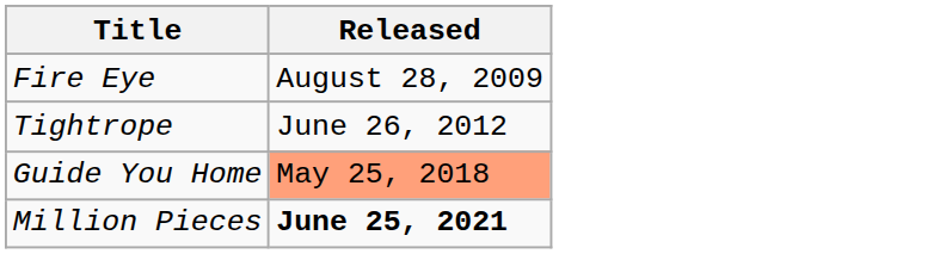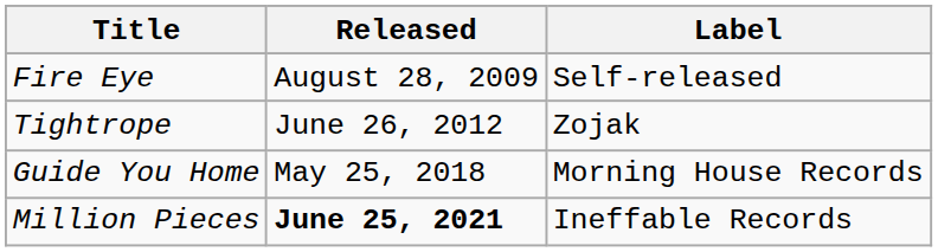+ column: Label | Self-released | Zojak | Morning House Records | Ineffable Records
Guide You Home | Released: lightsalmon background -> no background
